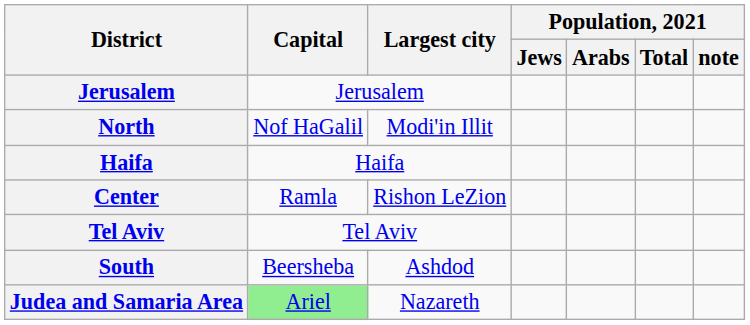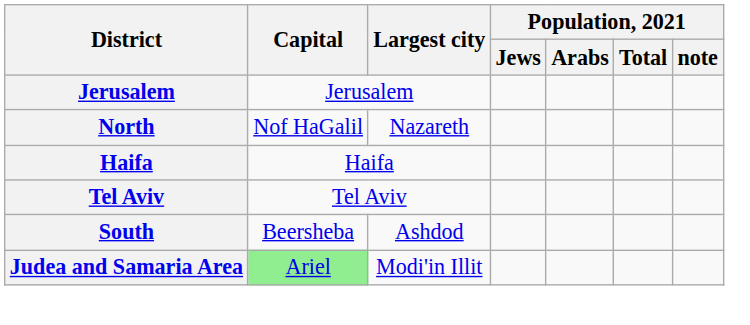North | Largest city: Modi'in Illit -> Nazareth
- row: Center | Ramla | Rishon LeZion
Judea and Samaria Area | Largest city: Nazareth -> Modi'in Illit
